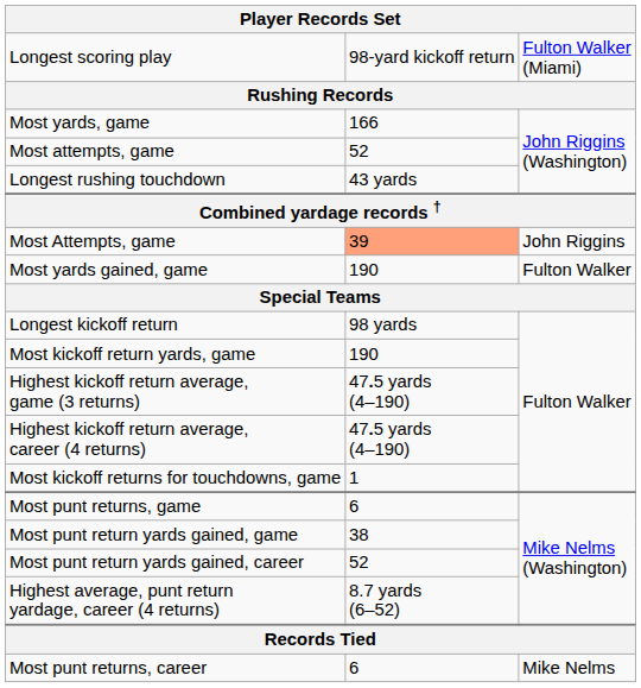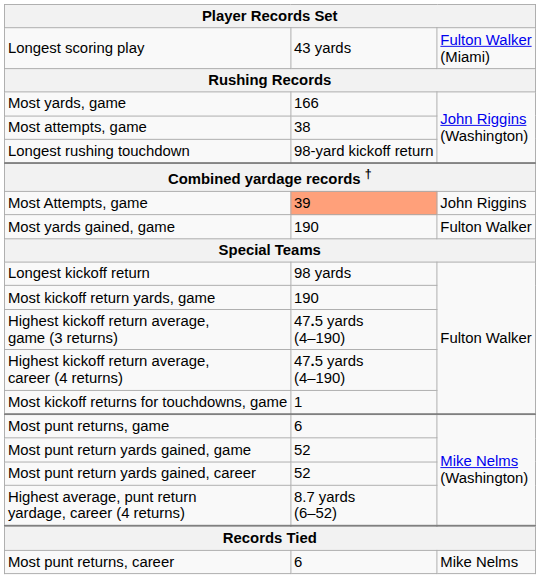Longest scoring play | column 2: 98-yard kickoff return -> 43 yards
Most attempts, game | column 2: 52 -> 38
Longest rushing touchdown | column 2: 43 yards -> 98-yard kickoff return
Most punt return yards gained, game | column 2: 38 -> 52
